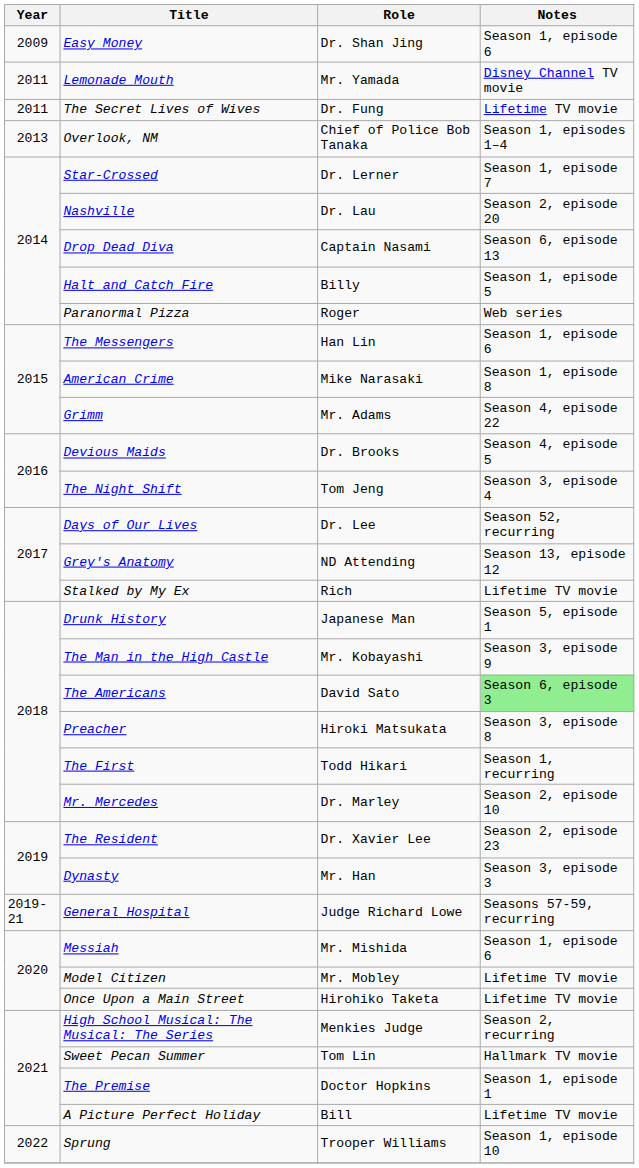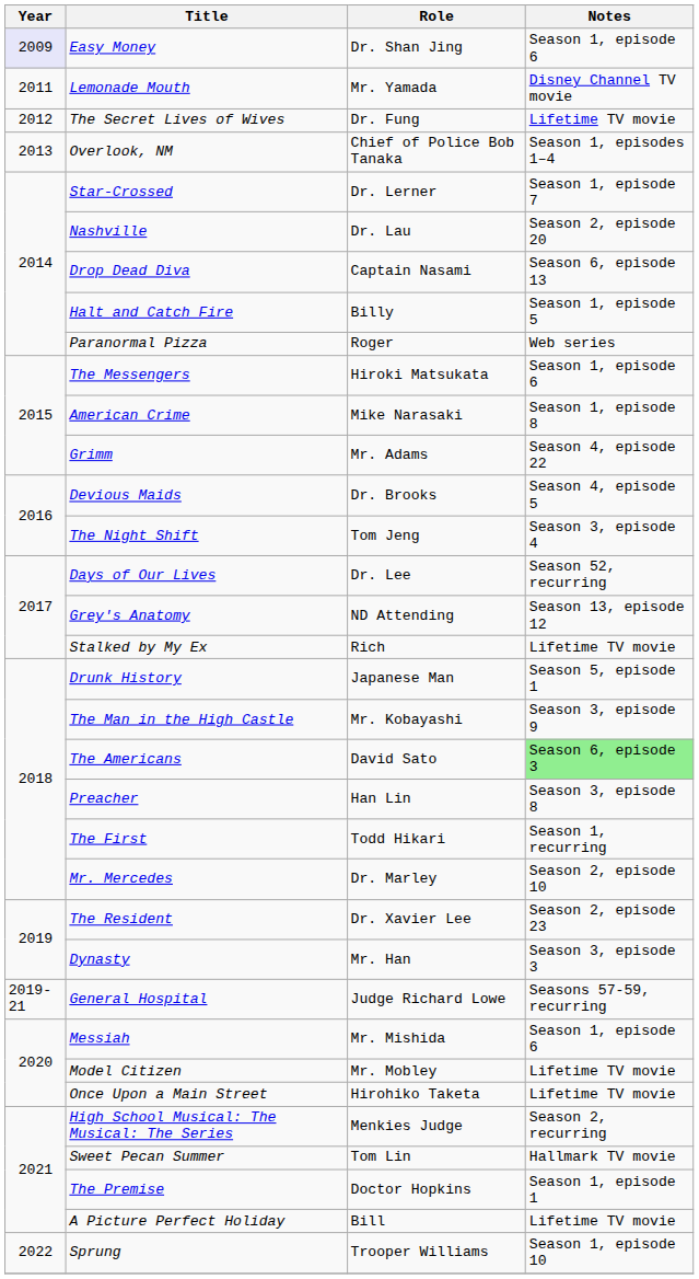Easy Money | Year: no background -> lavender background
The Secret Lives of Wives | Year: 2011 -> 2012
The Messengers | Role: Han Lin -> Hiroki Matsukata
Preacher | Role: Hiroki Matsukata -> Han Lin
